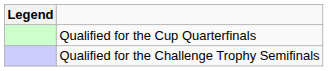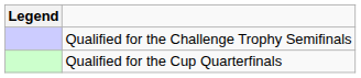rows swapped: Qualified for the Cup Quarterfinals <-> Qualified for the Challenge Trophy Semifinals
